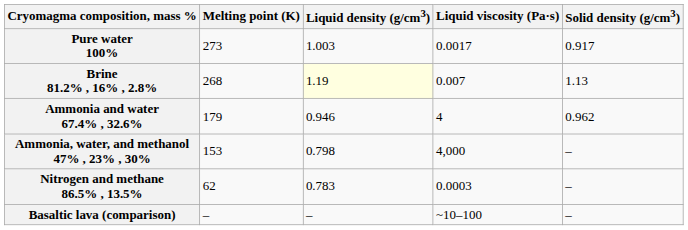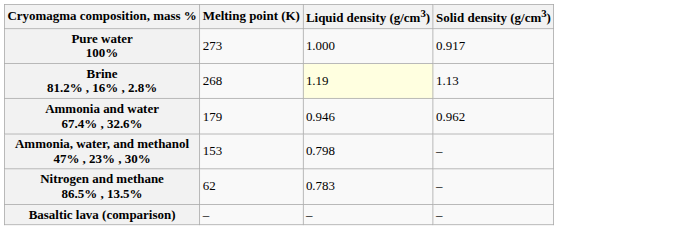- column: Liquid viscosity (Pa·s) | 0.0017 | 0.007 | 4 | 4,000 | 0.0003 | ~10–100
Pure water 100% | Liquid density (g/cm3): 1.003 -> 1.000
